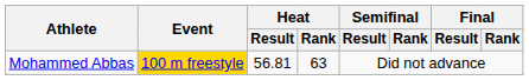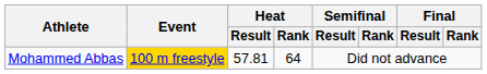Mohammed Abbas | Heat / Result: 56.81 -> 57.81
Mohammed Abbas | Heat / Rank: 63 -> 64
